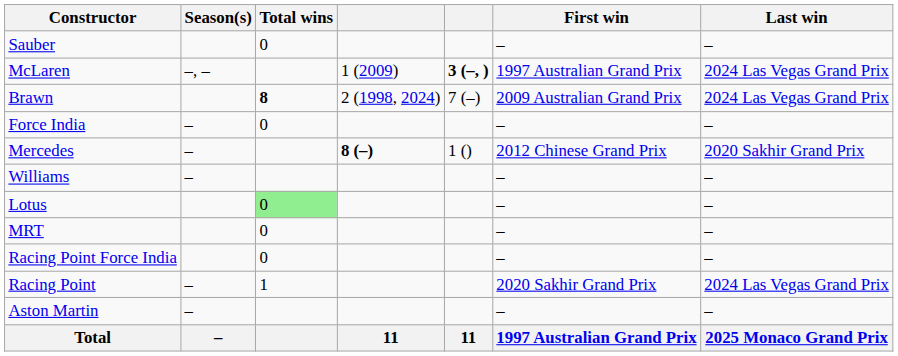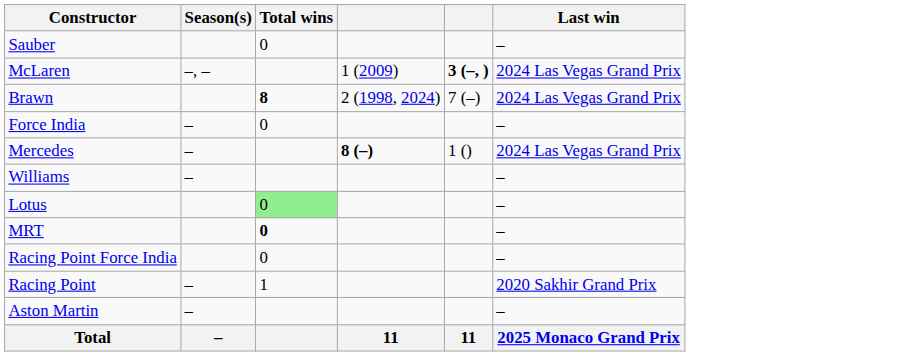- column: First win | – | 1997 Australian Grand Prix | 2009 Australian Grand Prix | – | 2012 Chinese Grand Prix | – | – | – | – | 2020 Sakhir Grand Prix | – | 1997 Australian Grand Prix
Mercedes | Last win: 2020 Sakhir Grand Prix -> 2024 Las Vegas Grand Prix
MRT | Total wins: normal -> bold
Racing Point | Last win: 2024 Las Vegas Grand Prix -> 2020 Sakhir Grand Prix
